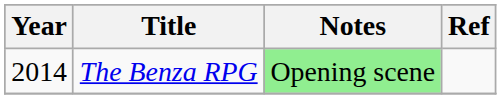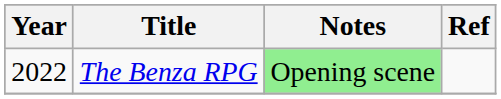The Benza RPG | Year: 2014 -> 2022
